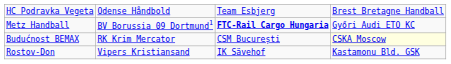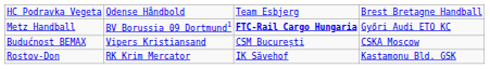Budućnost BEMAX | column 2: RK Krim Mercator -> Vipers Kristiansand
Budućnost BEMAX | column 4: lightyellow background -> no background
Rostov-Don | column 2: Vipers Kristiansand -> RK Krim Mercator
